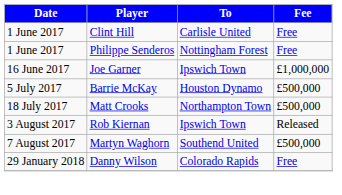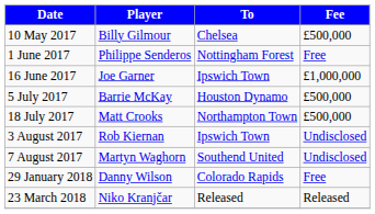+ row: 10 May 2017 | Billy Gilmour | Chelsea | £500,000
- row: 1 June 2017 | Clint Hill | Carlisle United | Free
Rob Kiernan | Fee: Released -> Undisclosed
Martyn Waghorn | Fee: £500,000 -> Undisclosed
+ row: 23 March 2018 | Niko Kranjčar | Released | Released
